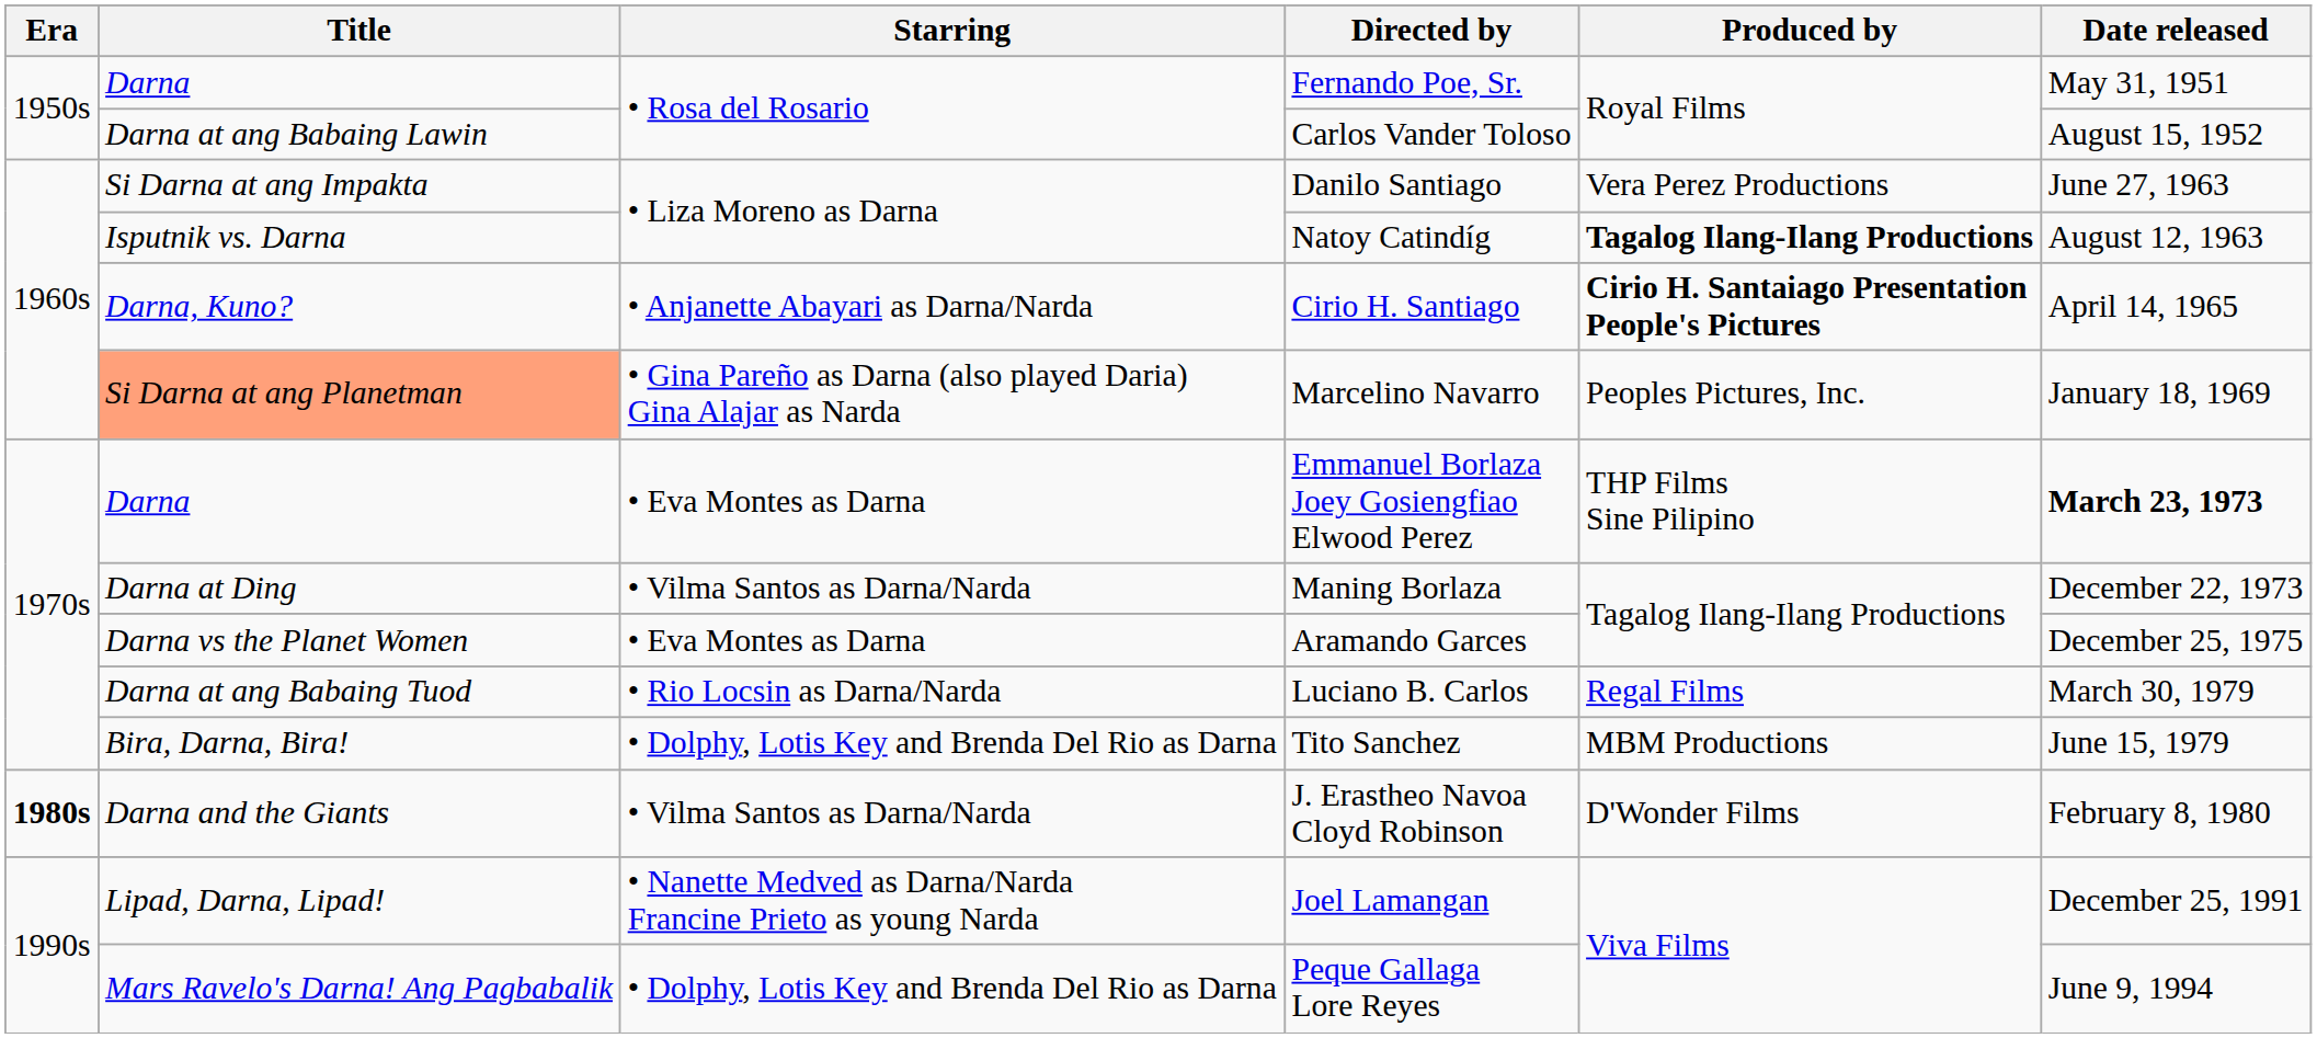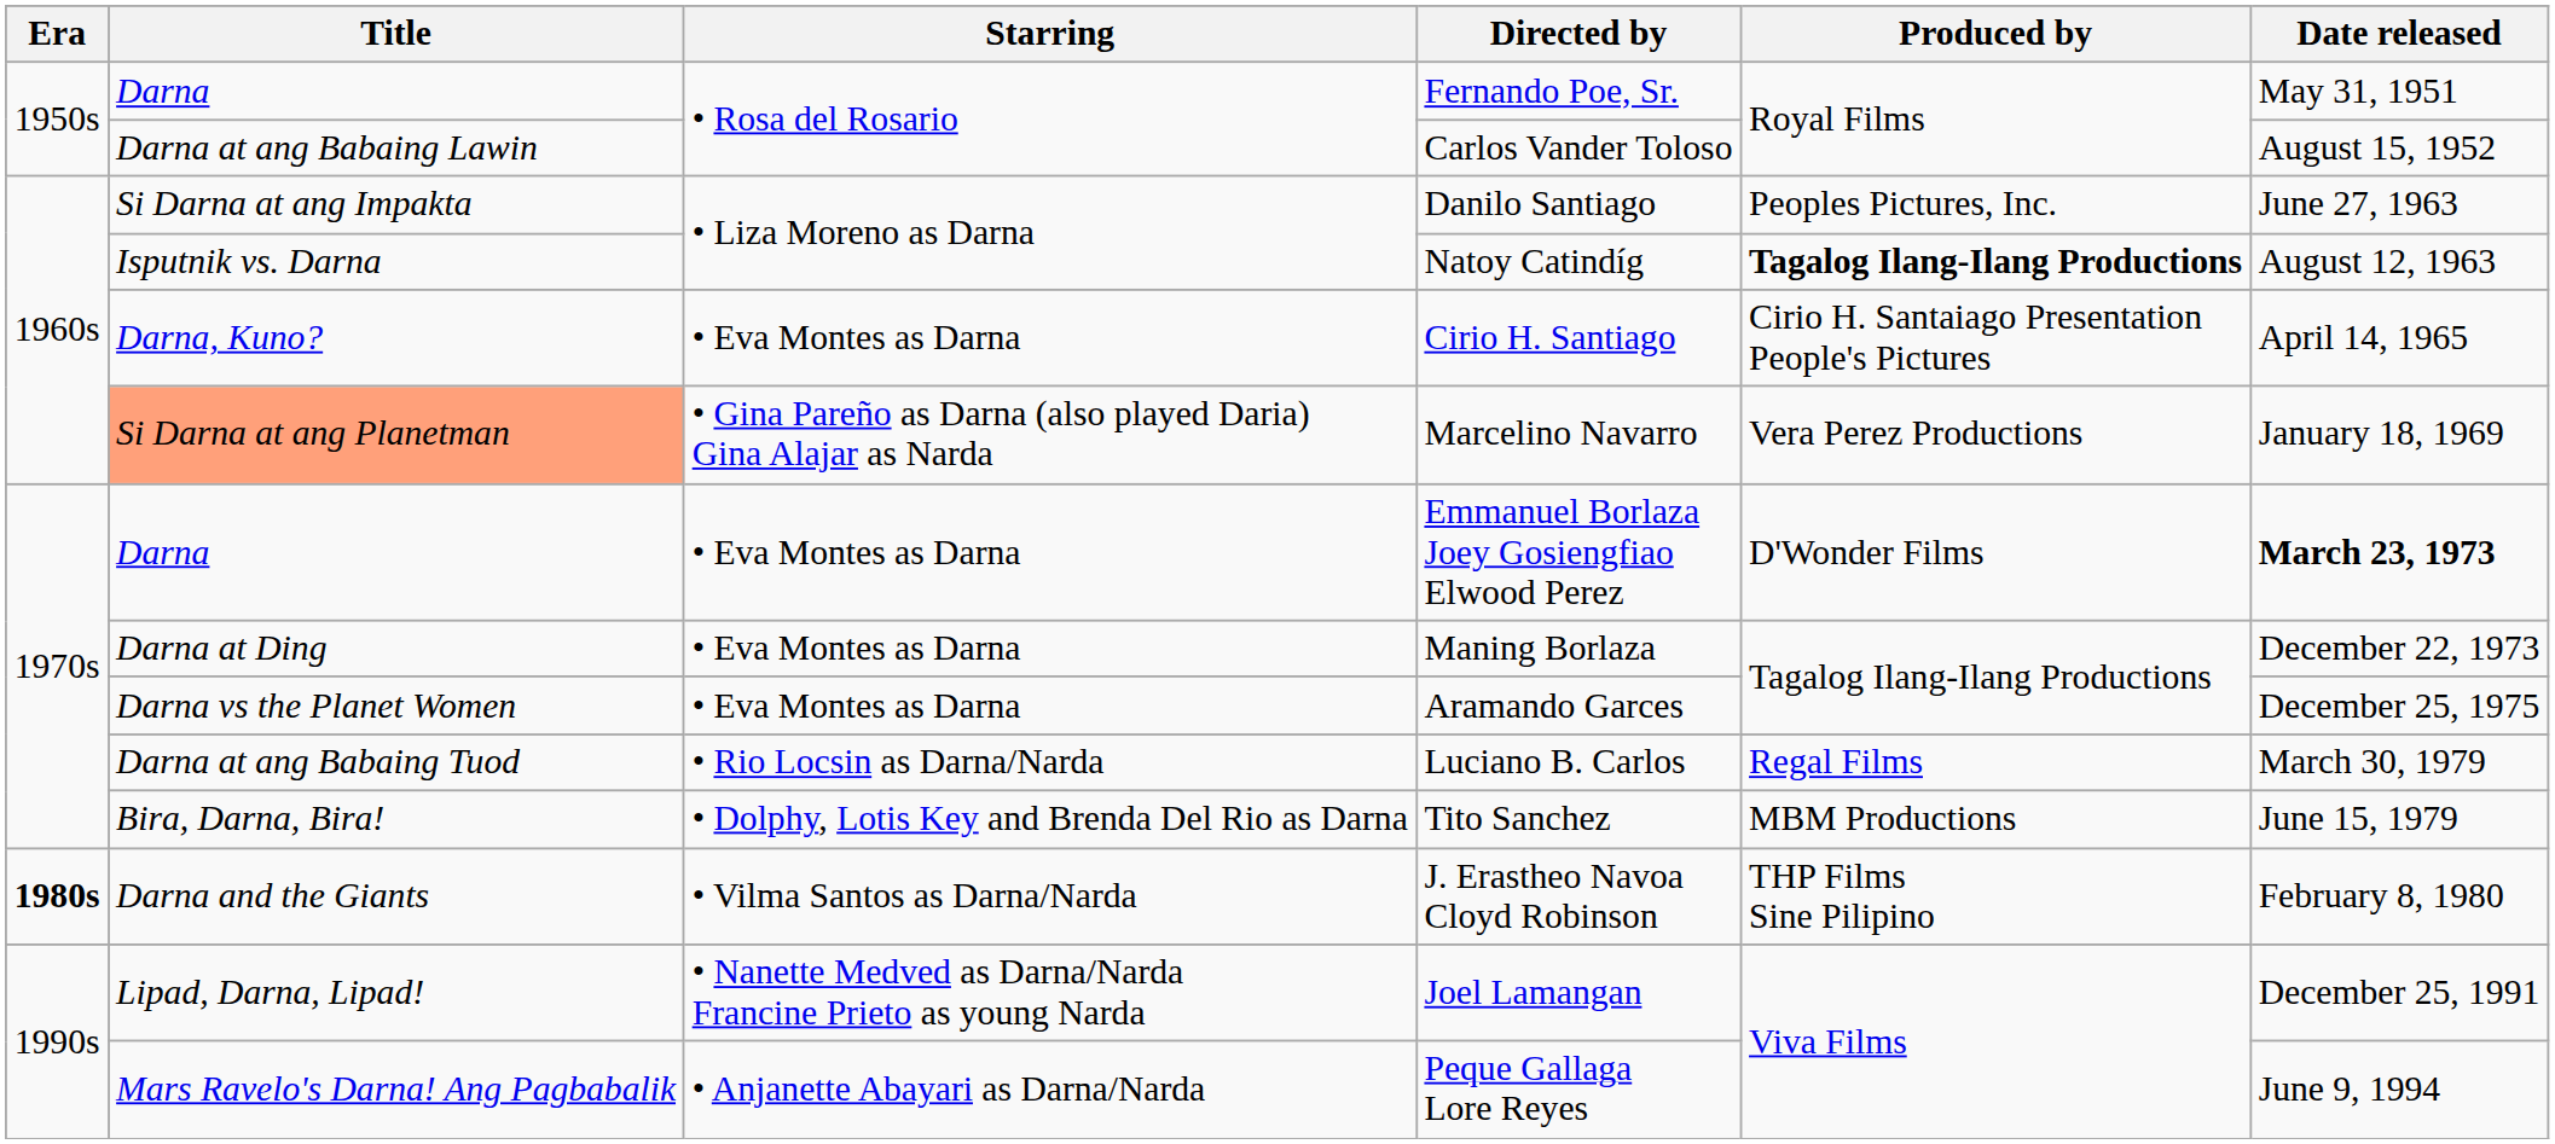Danilo Santiago | Produced by: Vera Perez Productions -> Peoples Pictures, Inc.
Cirio H. Santiago | Starring: • Anjanette Abayari as Darna/Narda -> • Eva Montes as Darna
Cirio H. Santiago | Produced by: bold -> normal
Marcelino Navarro | Produced by: Peoples Pictures, Inc. -> Vera Perez Productions
Emmanuel Borlaza Joey Gosiengfiao Elwood Perez | Produced by: THP Films Sine Pilipino -> D'Wonder Films
Maning Borlaza | Starring: • Vilma Santos as Darna/Narda -> • Eva Montes as Darna
J. Erastheo Navoa Cloyd Robinson | Produced by: D'Wonder Films -> THP Films Sine Pilipino
Peque Gallaga Lore Reyes | Starring: • Dolphy, Lotis Key and Brenda Del Rio as Darna -> • Anjanette Abayari as Darna/Narda
